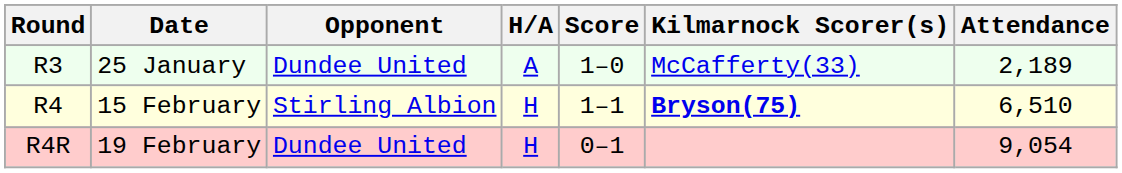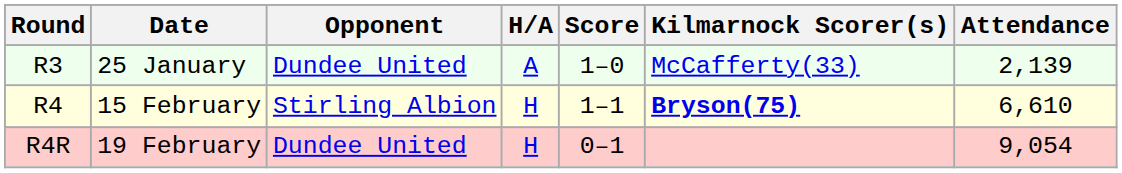25 January | Attendance: 2,189 -> 2,139
15 February | Attendance: 6,510 -> 6,610
